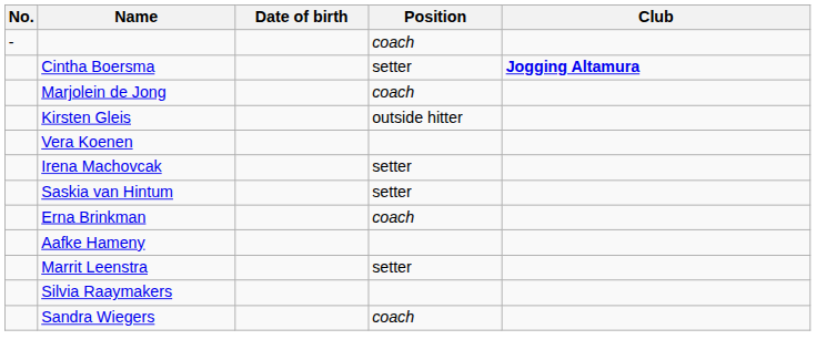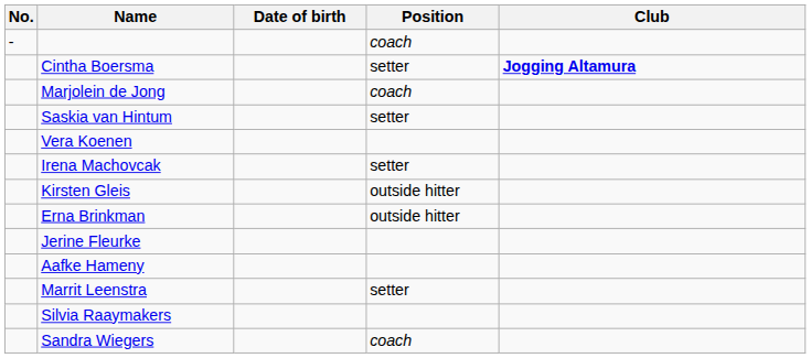rows swapped: Kirsten Gleis <-> Saskia van Hintum
Erna Brinkman | Position: coach -> outside hitter
+ row: Jerine Fleurke
